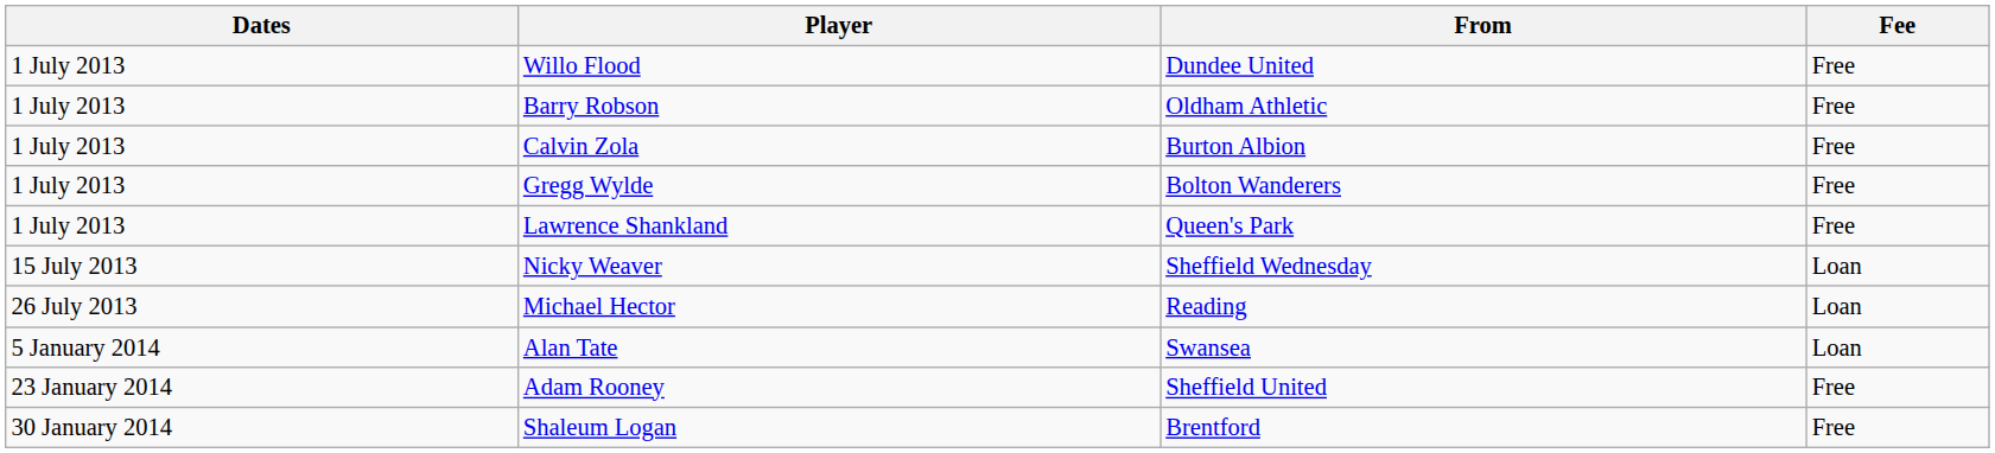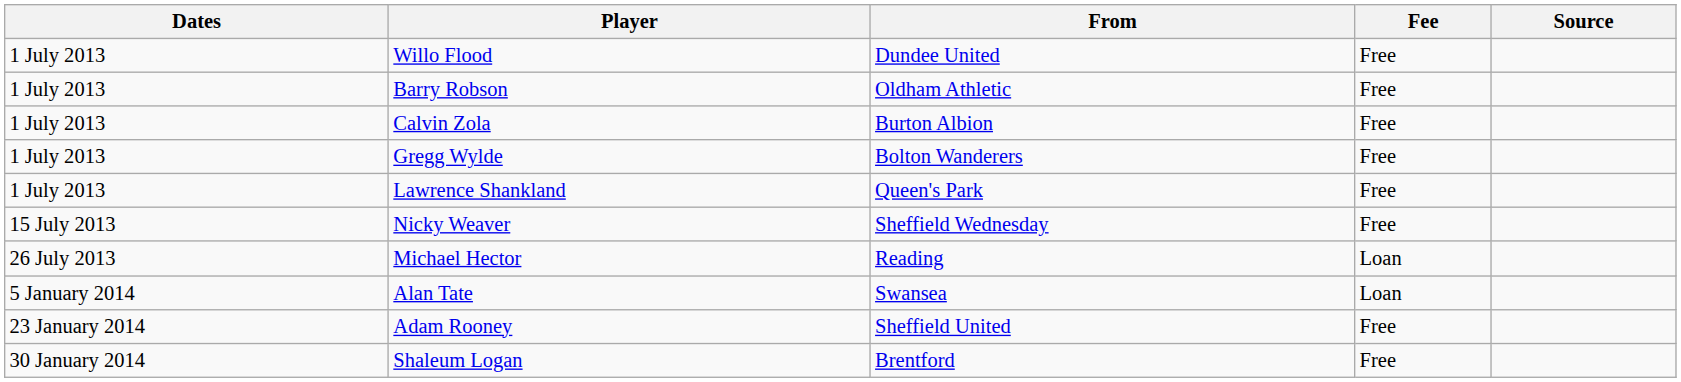+ column: Source
Nicky Weaver | Fee: Loan -> Free
